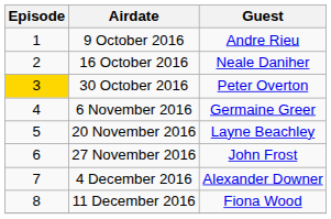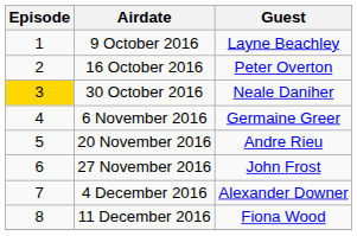9 October 2016 | Guest: Andre Rieu -> Layne Beachley
16 October 2016 | Guest: Neale Daniher -> Peter Overton
30 October 2016 | Guest: Peter Overton -> Neale Daniher
20 November 2016 | Guest: Layne Beachley -> Andre Rieu
